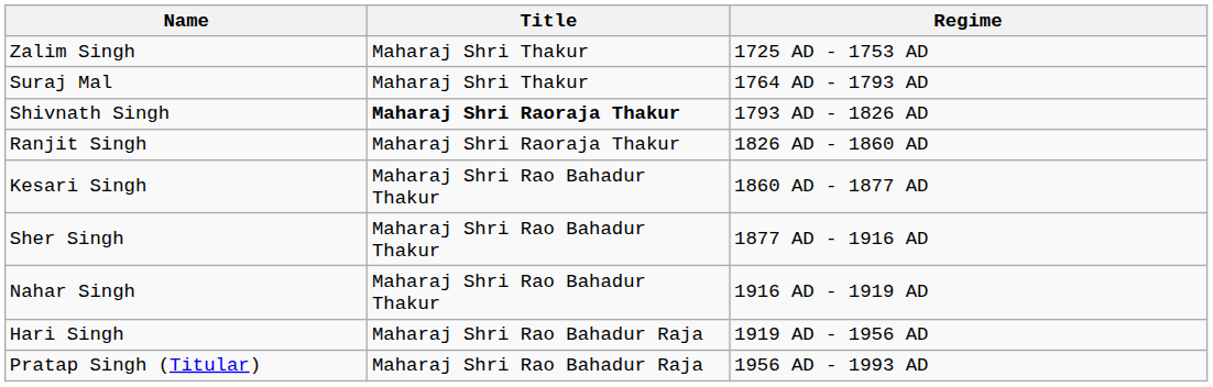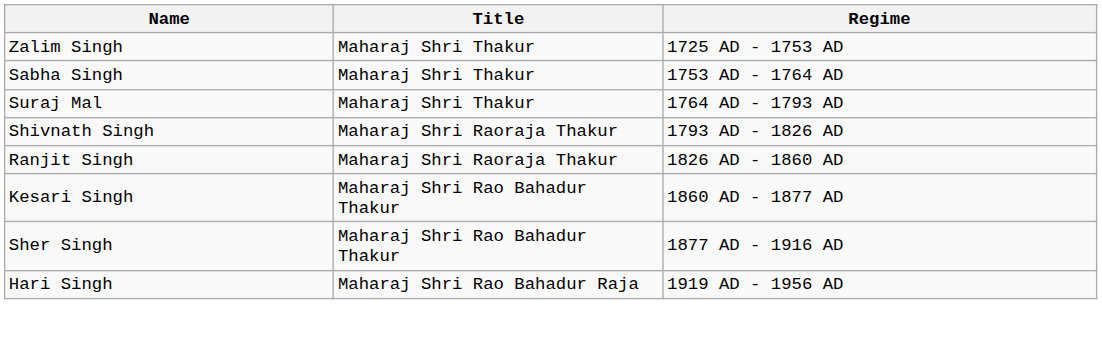+ row: Sabha Singh | Maharaj Shri Thakur | 1753 AD - 1764 AD
Shivnath Singh | Title: bold -> normal
- row: Nahar Singh | Maharaj Shri Rao Bahadur Thakur | 1916 AD - 1919 AD
- row: Pratap Singh (Titular) | Maharaj Shri Rao Bahadur Raja | 1956 AD - 1993 AD
